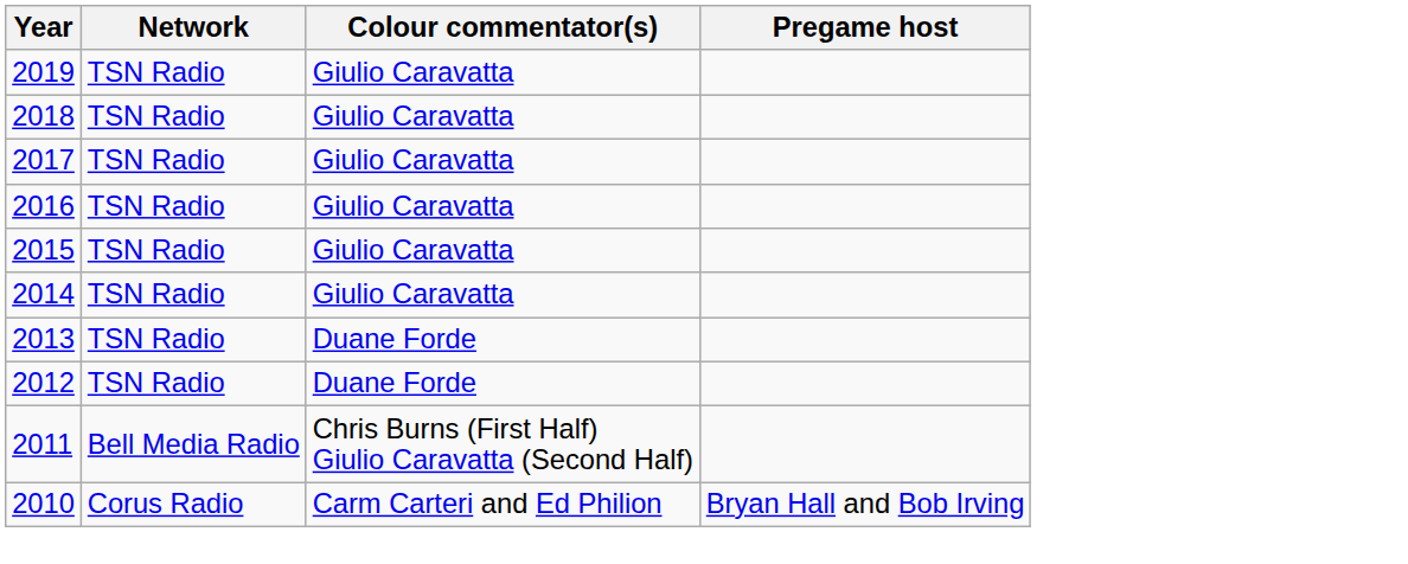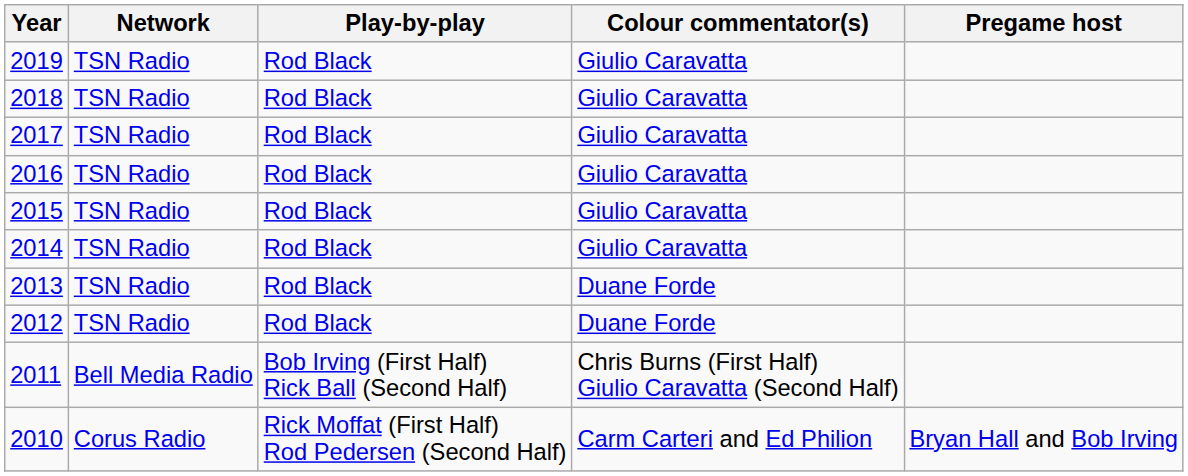+ column: Play-by-play | Rod Black | Rod Black | Rod Black | Rod Black | Rod Black | Rod Black | Rod Black | Rod Black | Bob Irving (First Half) Rick Ball (Second Half) | Rick Moffat (First Half) Rod Pedersen (Second Half)
